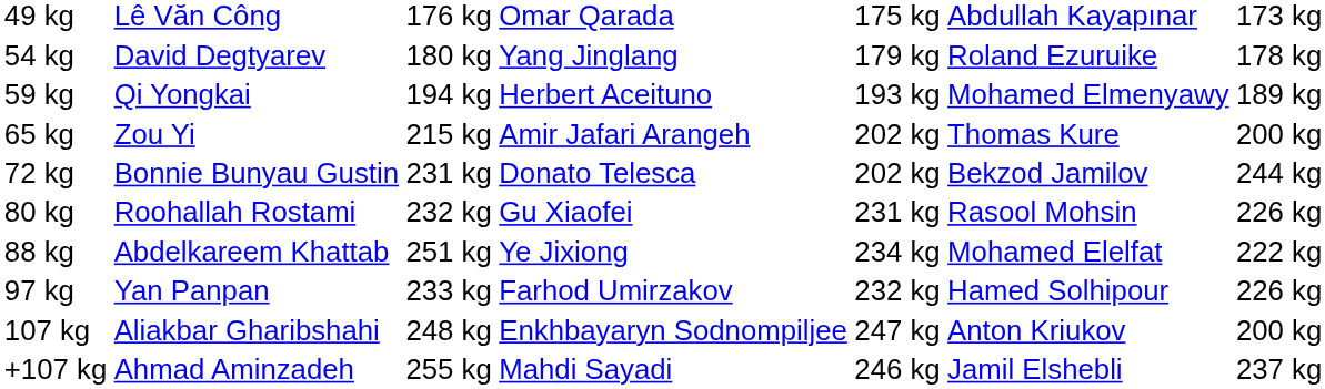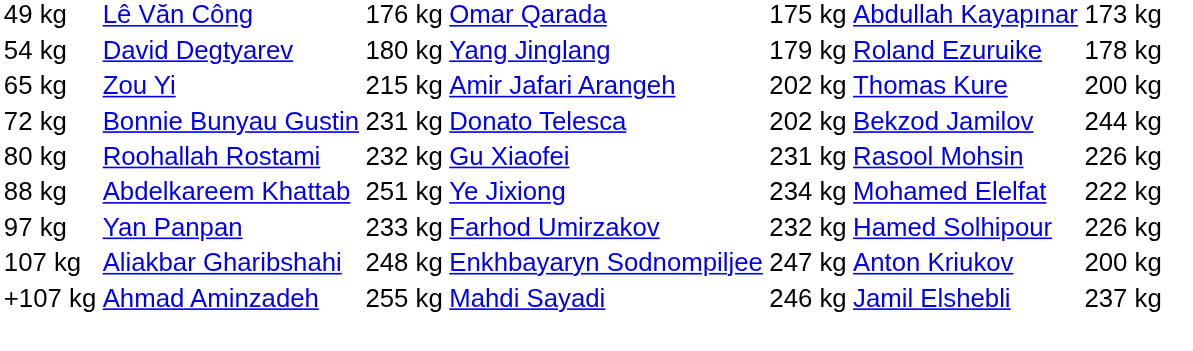- row: 59 kg | Qi Yongkai | 194 kg | Herbert Aceituno | 193 kg | Mohamed Elmenyawy | 189 kg
